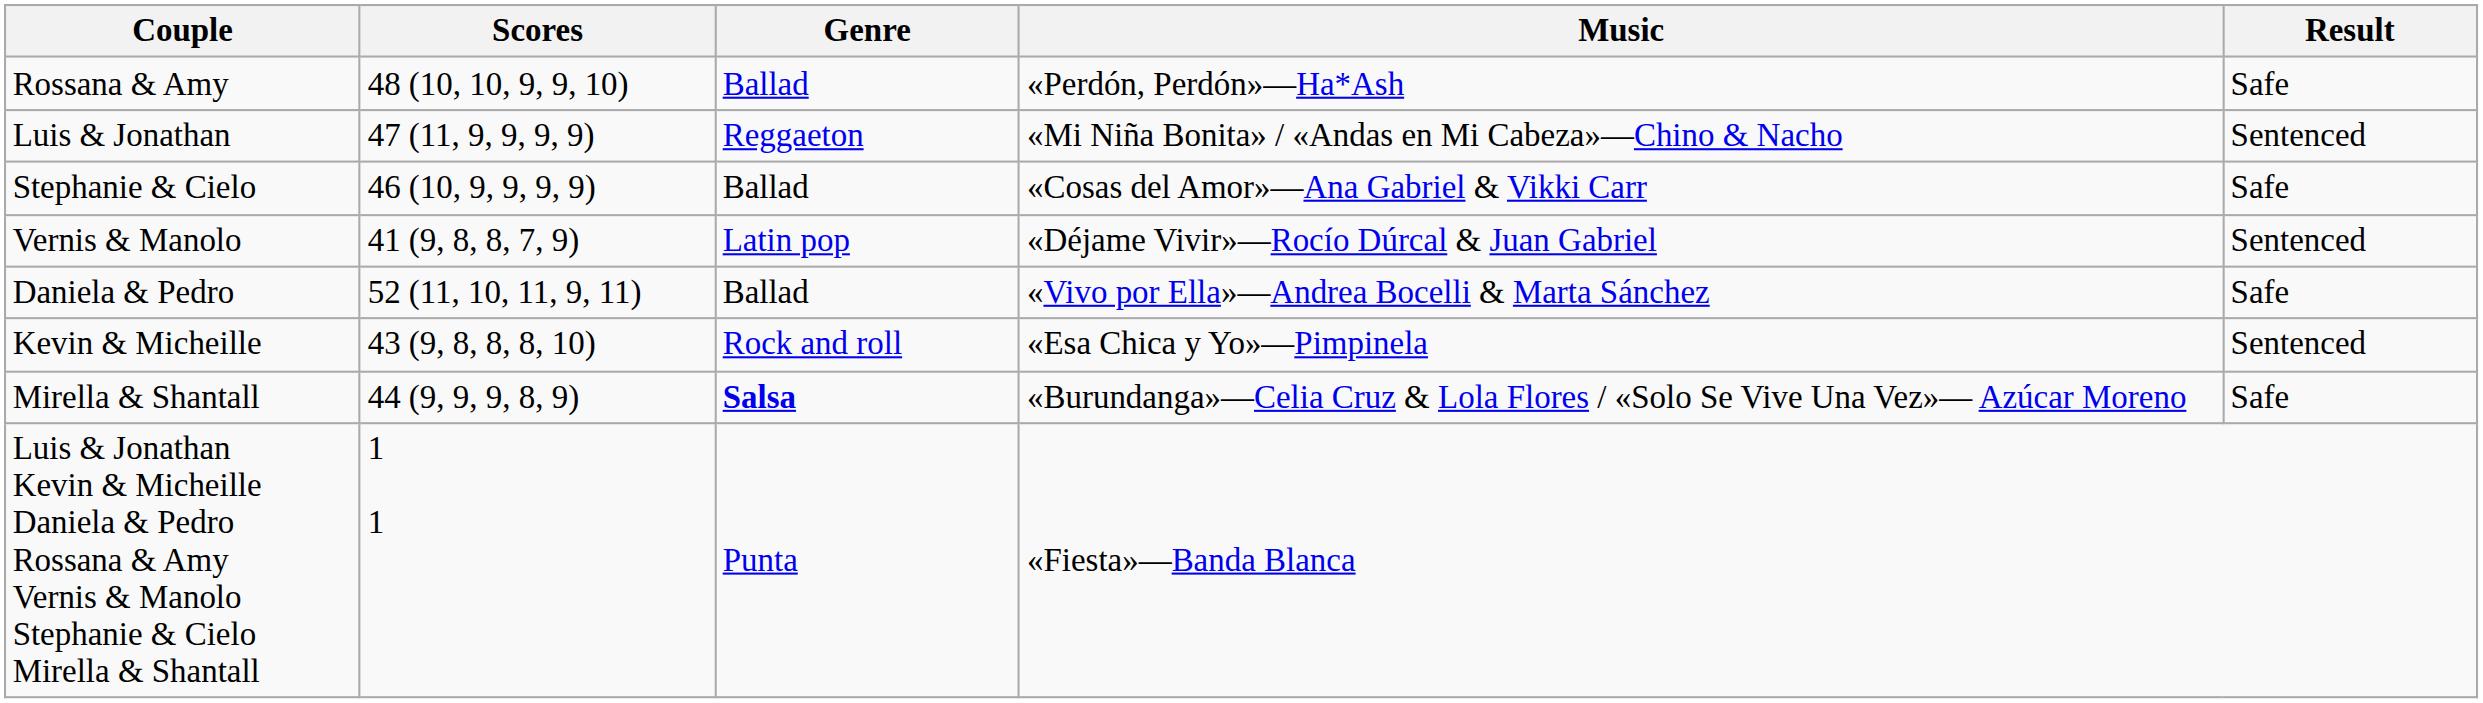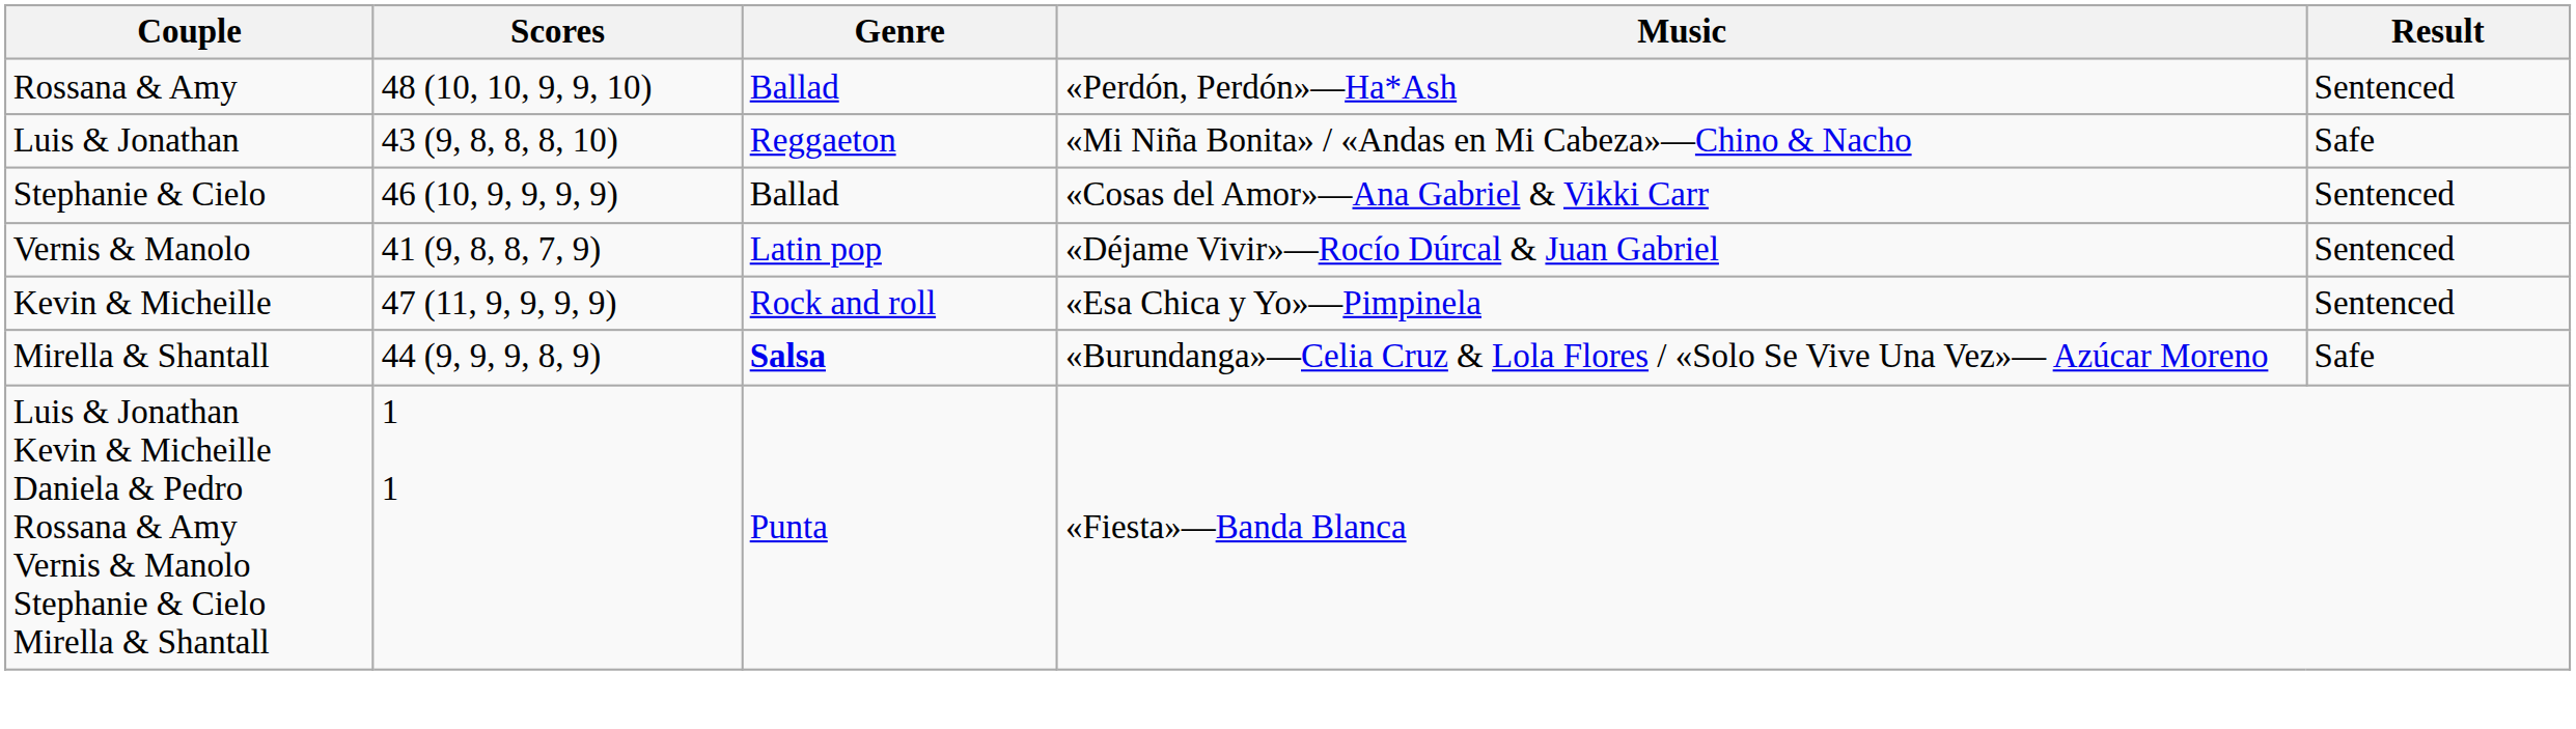Rossana & Amy | Result: Safe -> Sentenced
Luis & Jonathan | Scores: 47 (11, 9, 9, 9, 9) -> 43 (9, 8, 8, 8, 10)
Luis & Jonathan | Result: Sentenced -> Safe
Stephanie & Cielo | Result: Safe -> Sentenced
- row: Daniela & Pedro | 52 (11, 10, 11, 9, 11) | Ballad | «Vivo por Ella»—Andrea Bocelli & Marta Sánchez | Safe
Kevin & Micheille | Scores: 43 (9, 8, 8, 8, 10) -> 47 (11, 9, 9, 9, 9)
